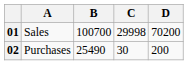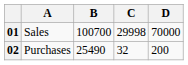01 | D: 70200 -> 70000
02 | C: 30 -> 32
